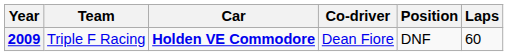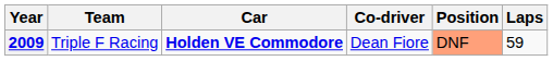2009 | Position: no background -> lightsalmon background
2009 | Laps: 60 -> 59
